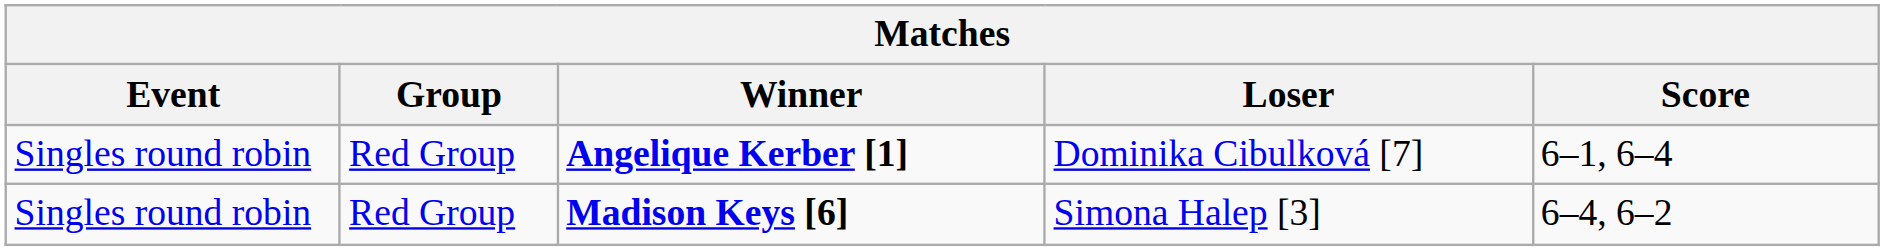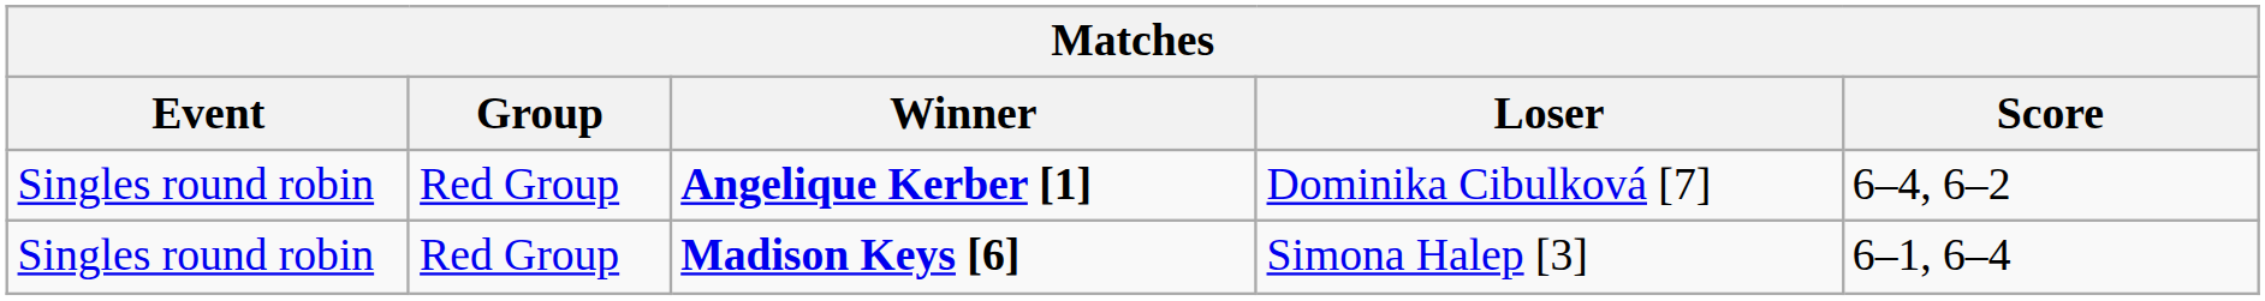Angelique Kerber [1] | Score: 6–1, 6–4 -> 6–4, 6–2
Madison Keys [6] | Score: 6–4, 6–2 -> 6–1, 6–4
